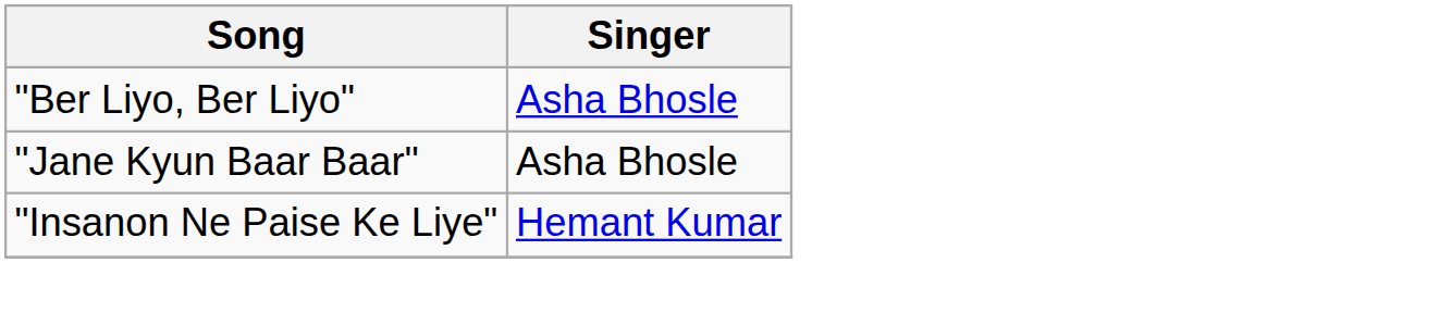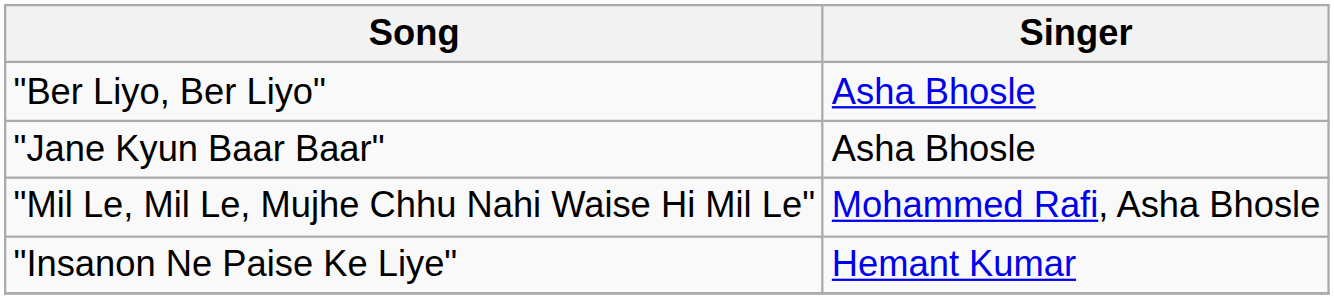+ row: "Mil Le, Mil Le, Mujhe Chhu Nahi Waise Hi Mil Le" | Mohammed Rafi, Asha Bhosle
